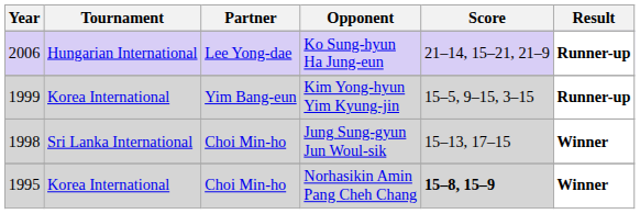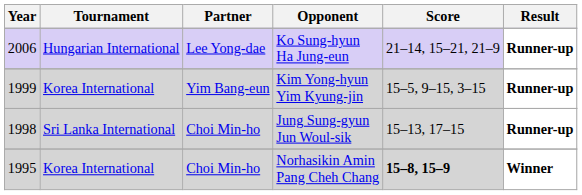Jung Sung-gyun Jun Woul-sik | Result: Winner -> Runner-up
